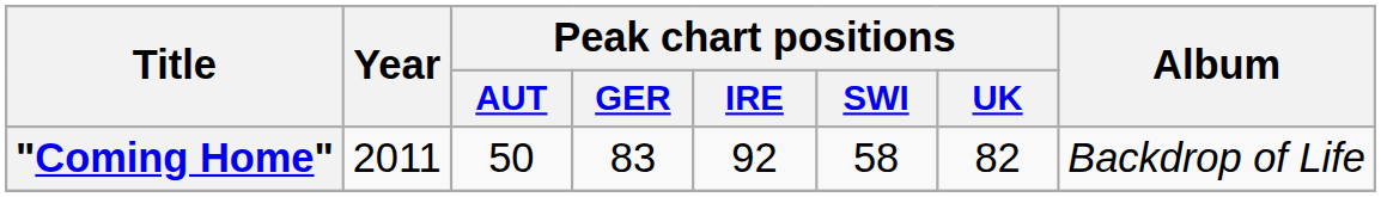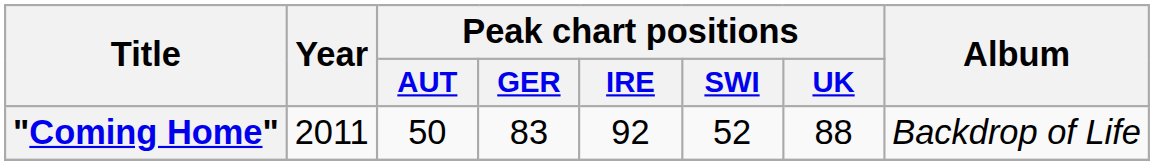"Coming Home" | Peak chart positions / SWI: 58 -> 52
"Coming Home" | Peak chart positions / UK: 82 -> 88
